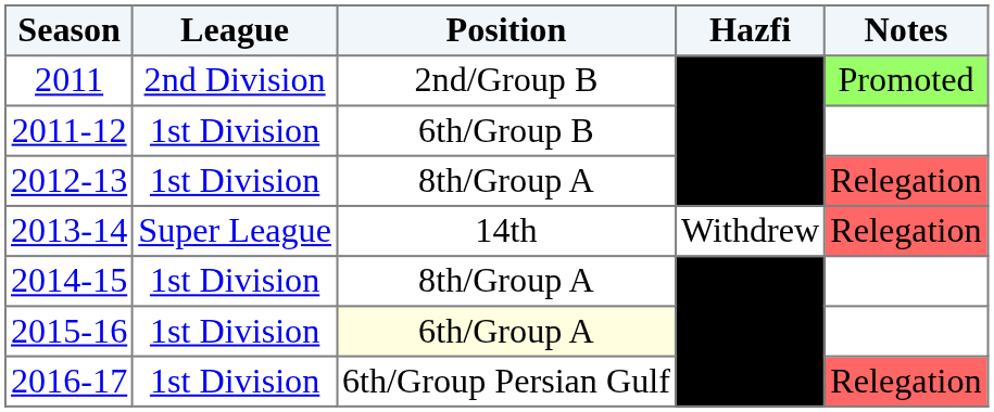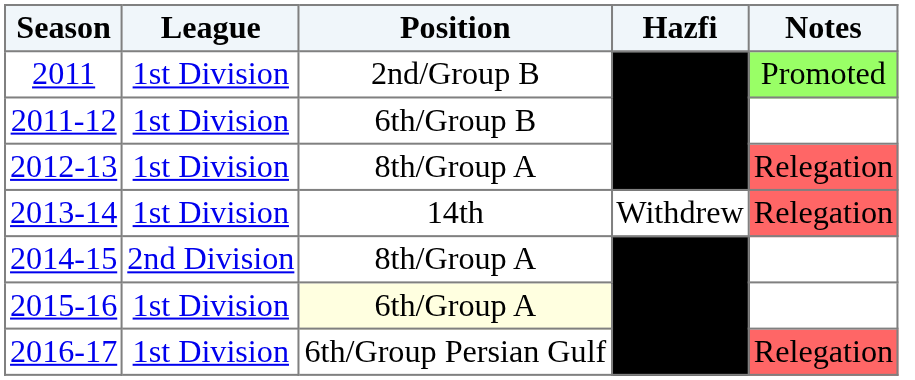2011 | League: 2nd Division -> 1st Division
2013-14 | League: Super League -> 1st Division
2014-15 | League: 1st Division -> 2nd Division
